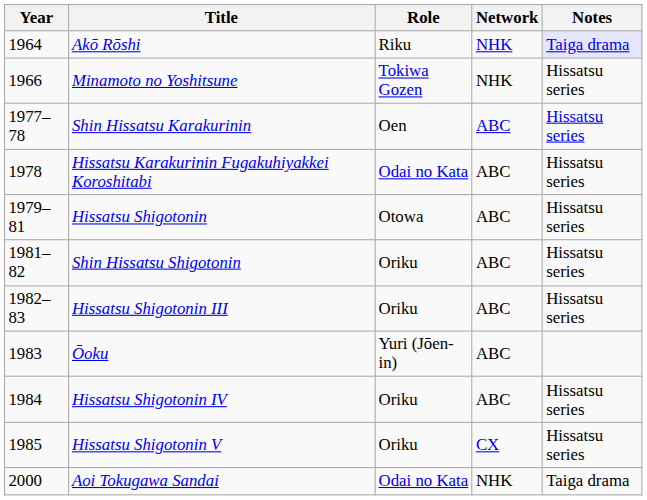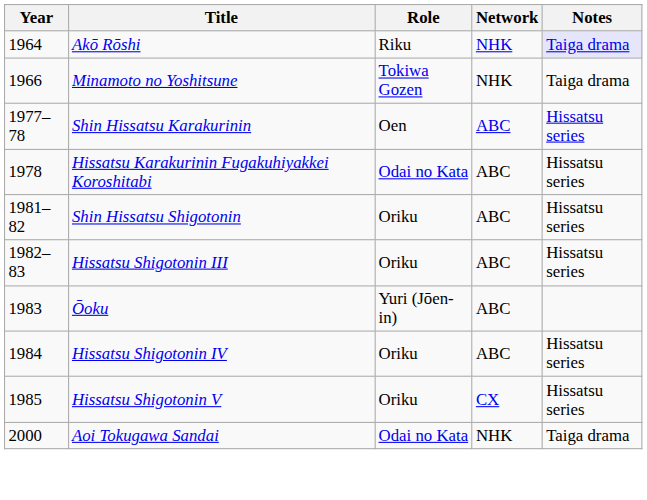Minamoto no Yoshitsune | Notes: Hissatsu series -> Taiga drama
- row: 1979–81 | Hissatsu Shigotonin | Otowa | ABC | Hissatsu series
